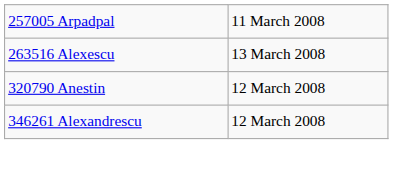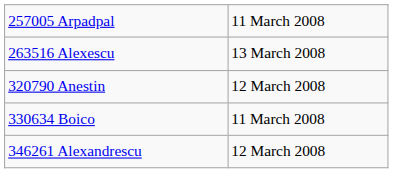+ row: 330634 Boico | 11 March 2008
